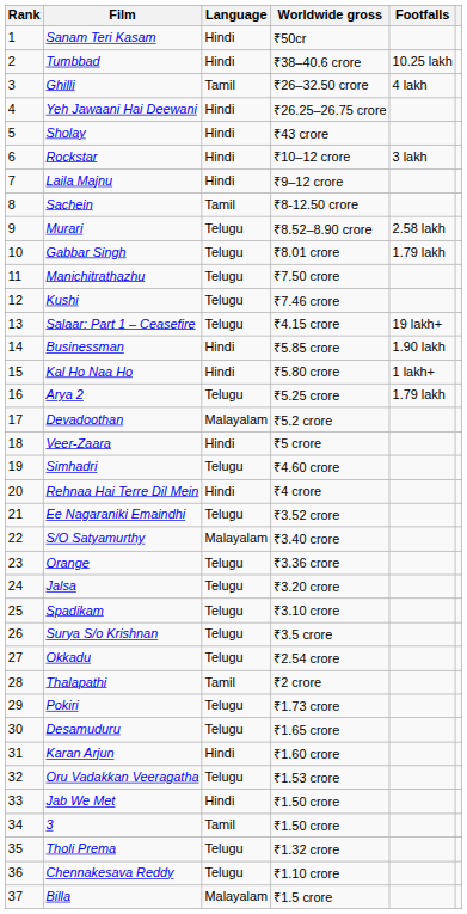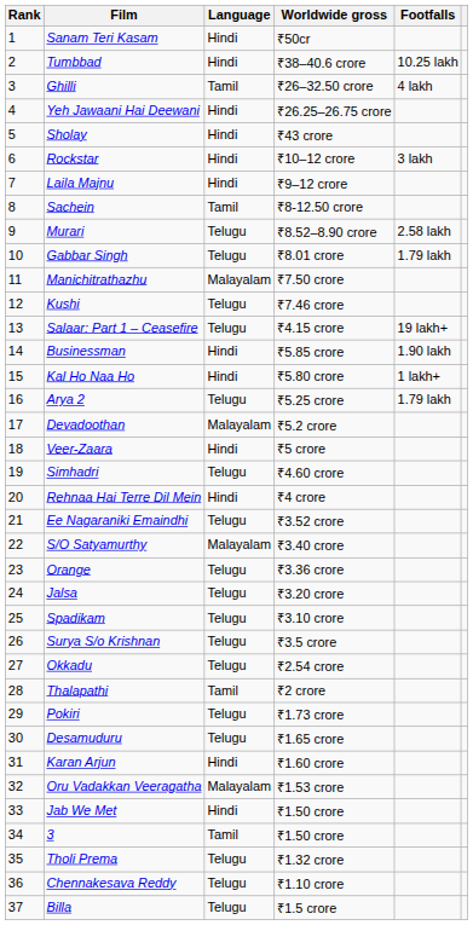Manichitrathazhu | Language: Telugu -> Malayalam
Oru Vadakkan Veeragatha | Language: Telugu -> Malayalam
Billa | Language: Malayalam -> Telugu
